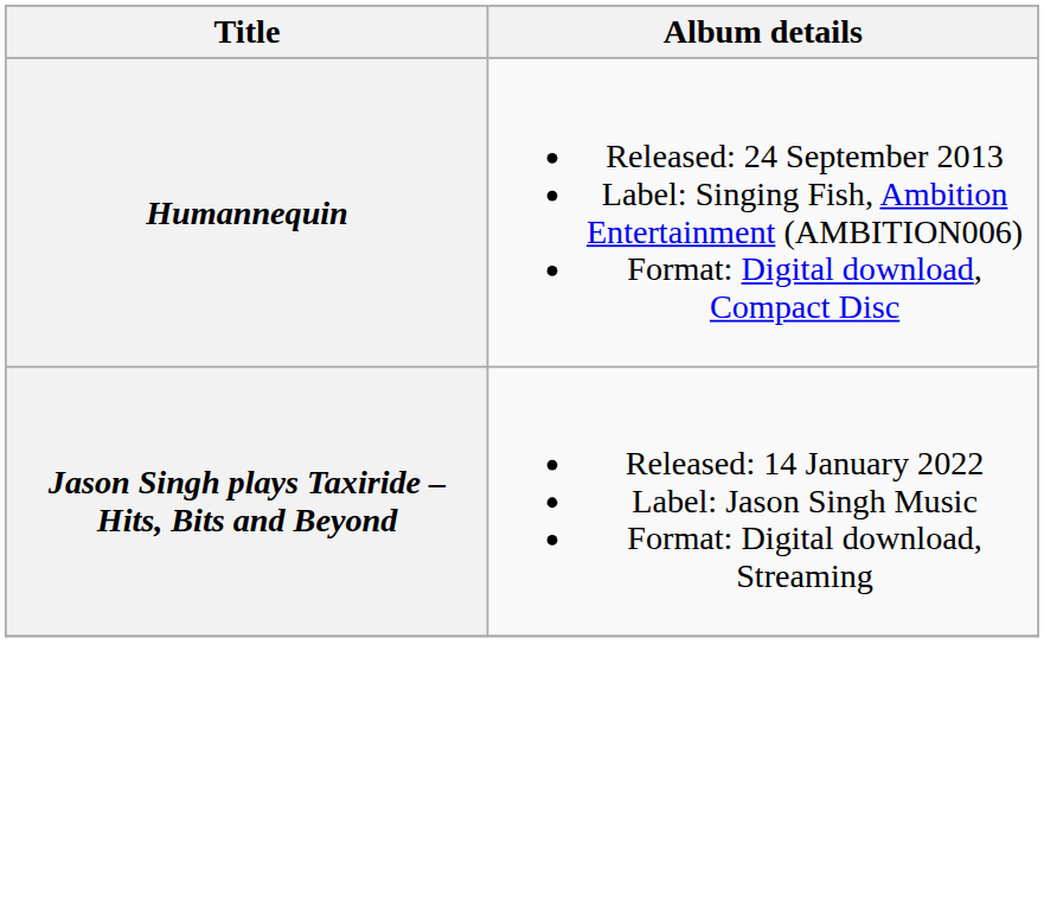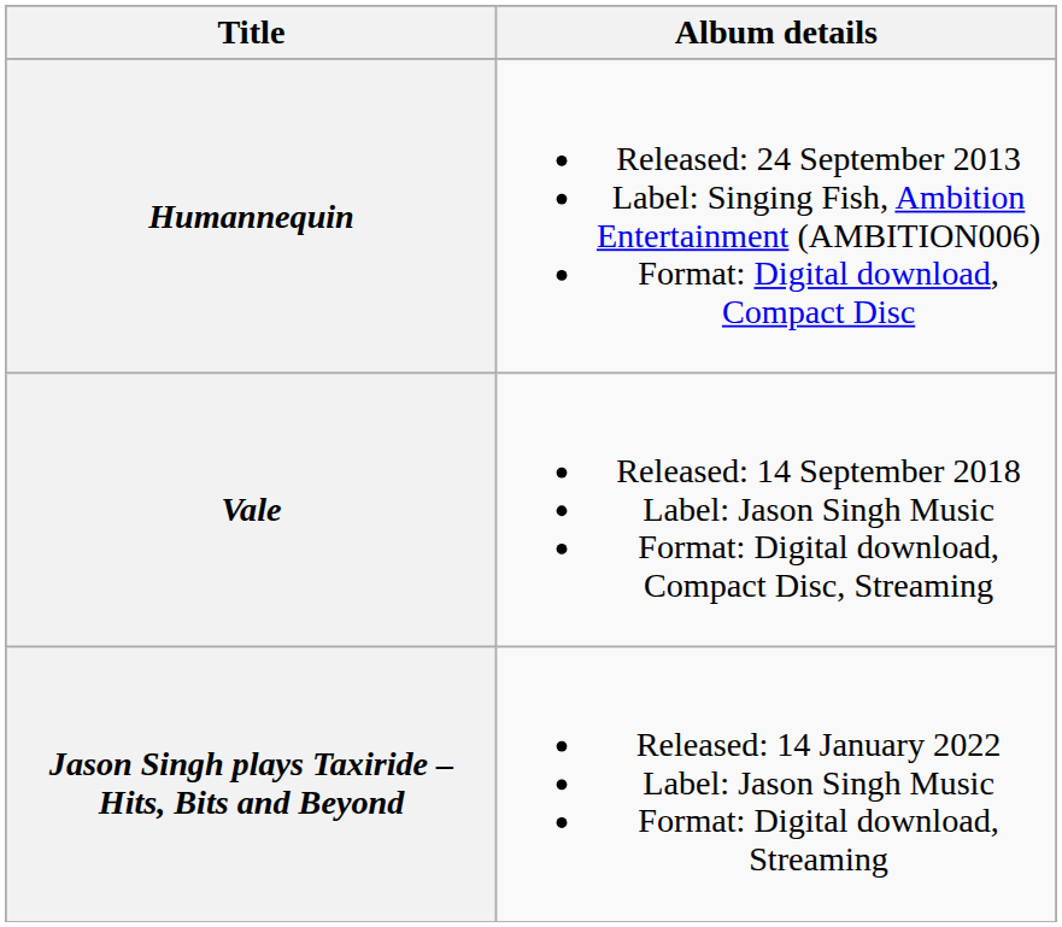+ row: Vale | Released: 14 September 2018 Label: Jason Singh Music Format: Digital download, Compact Disc, Streaming
